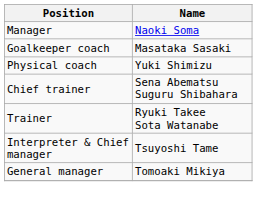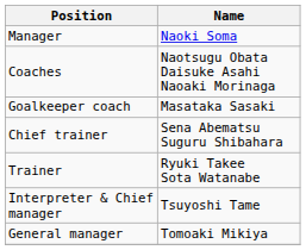+ row: Coaches | Naotsugu Obata Daisuke Asahi Naoaki Morinaga
- row: Physical coach | Yuki Shimizu
